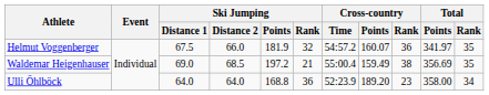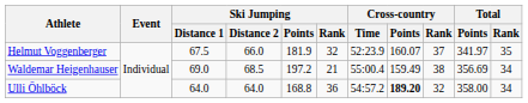Helmut Voggenberger | Cross-country / Time: 54:57.2 -> 52:23.9
Helmut Voggenberger | Cross-country / Rank: 36 -> 37
Waldemar Heigenhauser | Total / Rank: 35 -> 34
Ulli Öhlböck | Cross-country / Time: 52:23.9 -> 54:57.2
Ulli Öhlböck | Cross-country / Points: normal -> bold
Ulli Öhlböck | Cross-country / Rank: 23 -> 32
